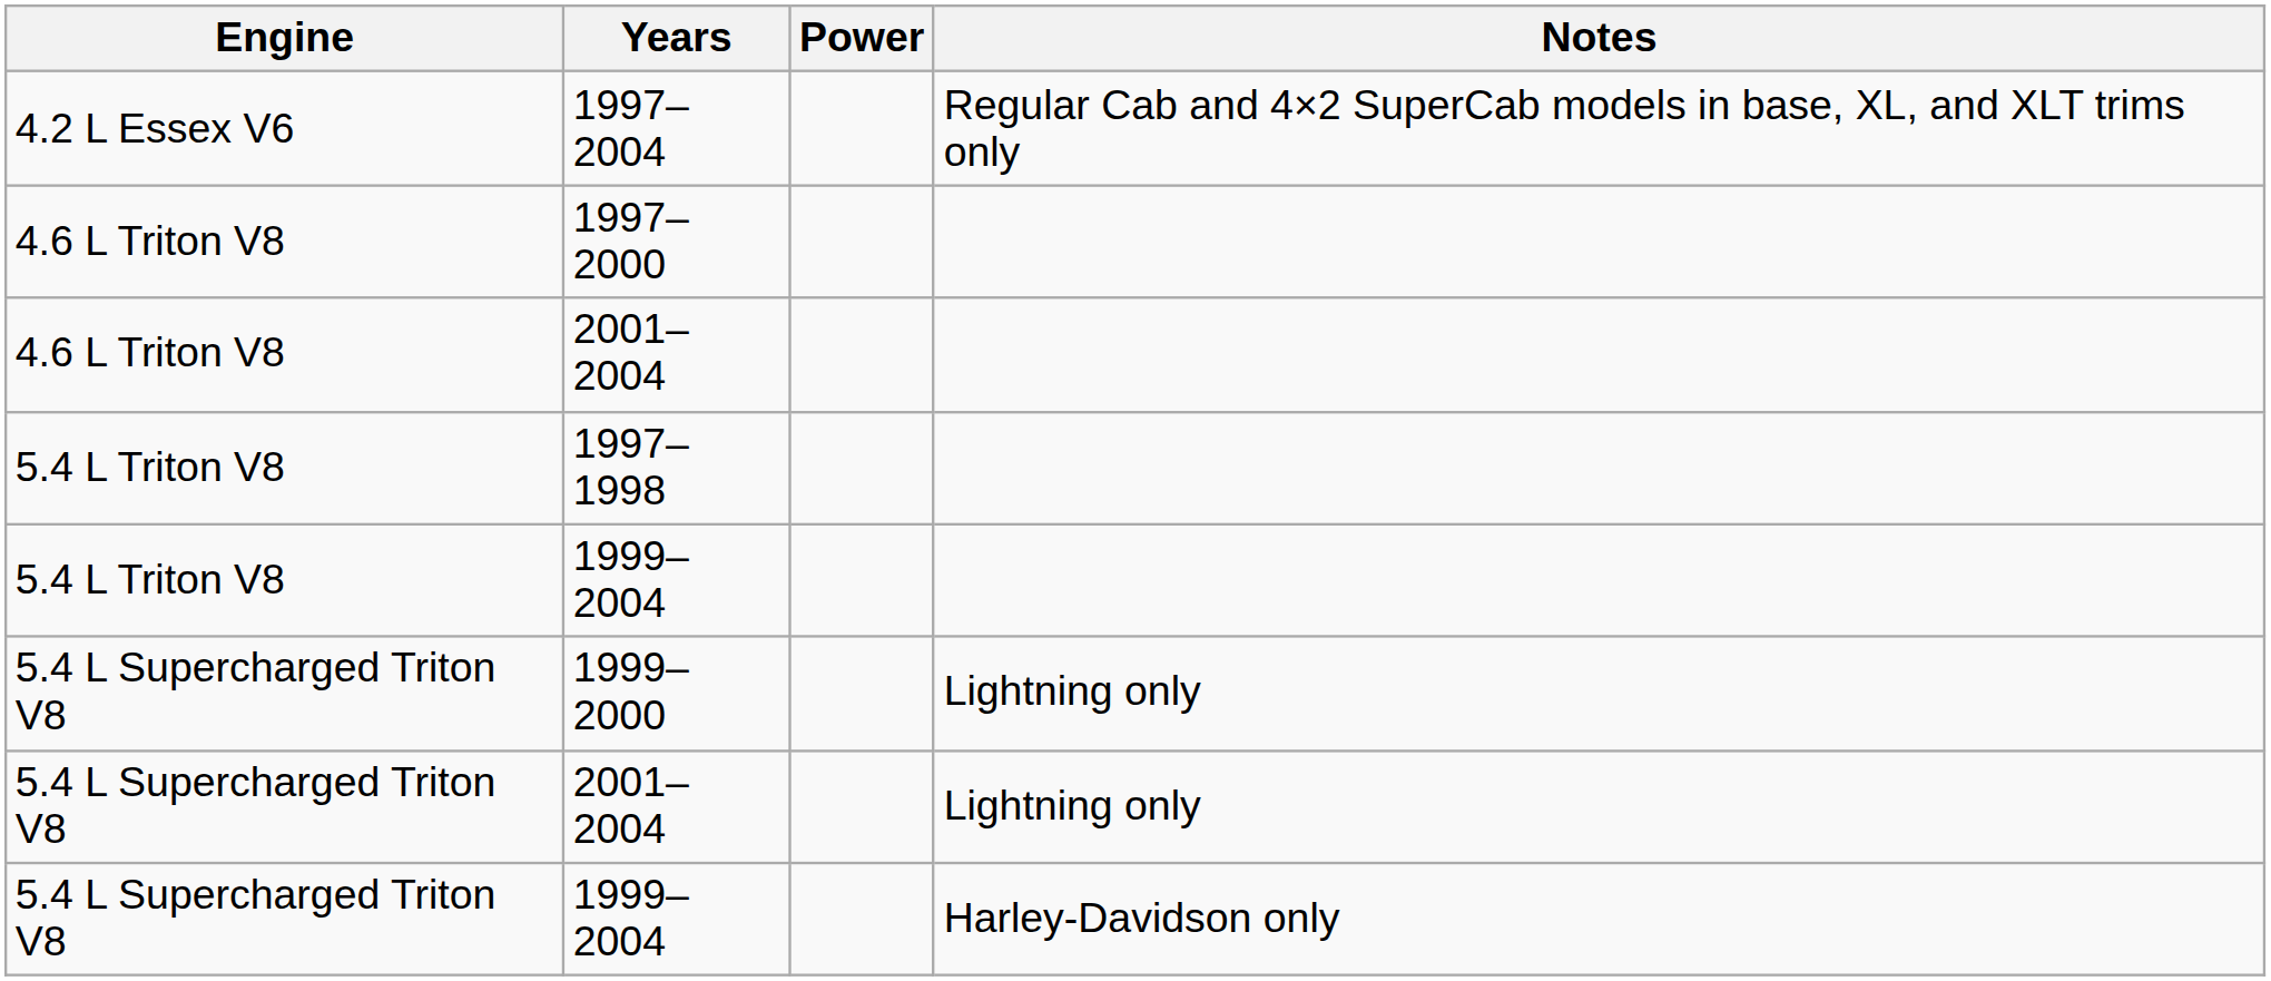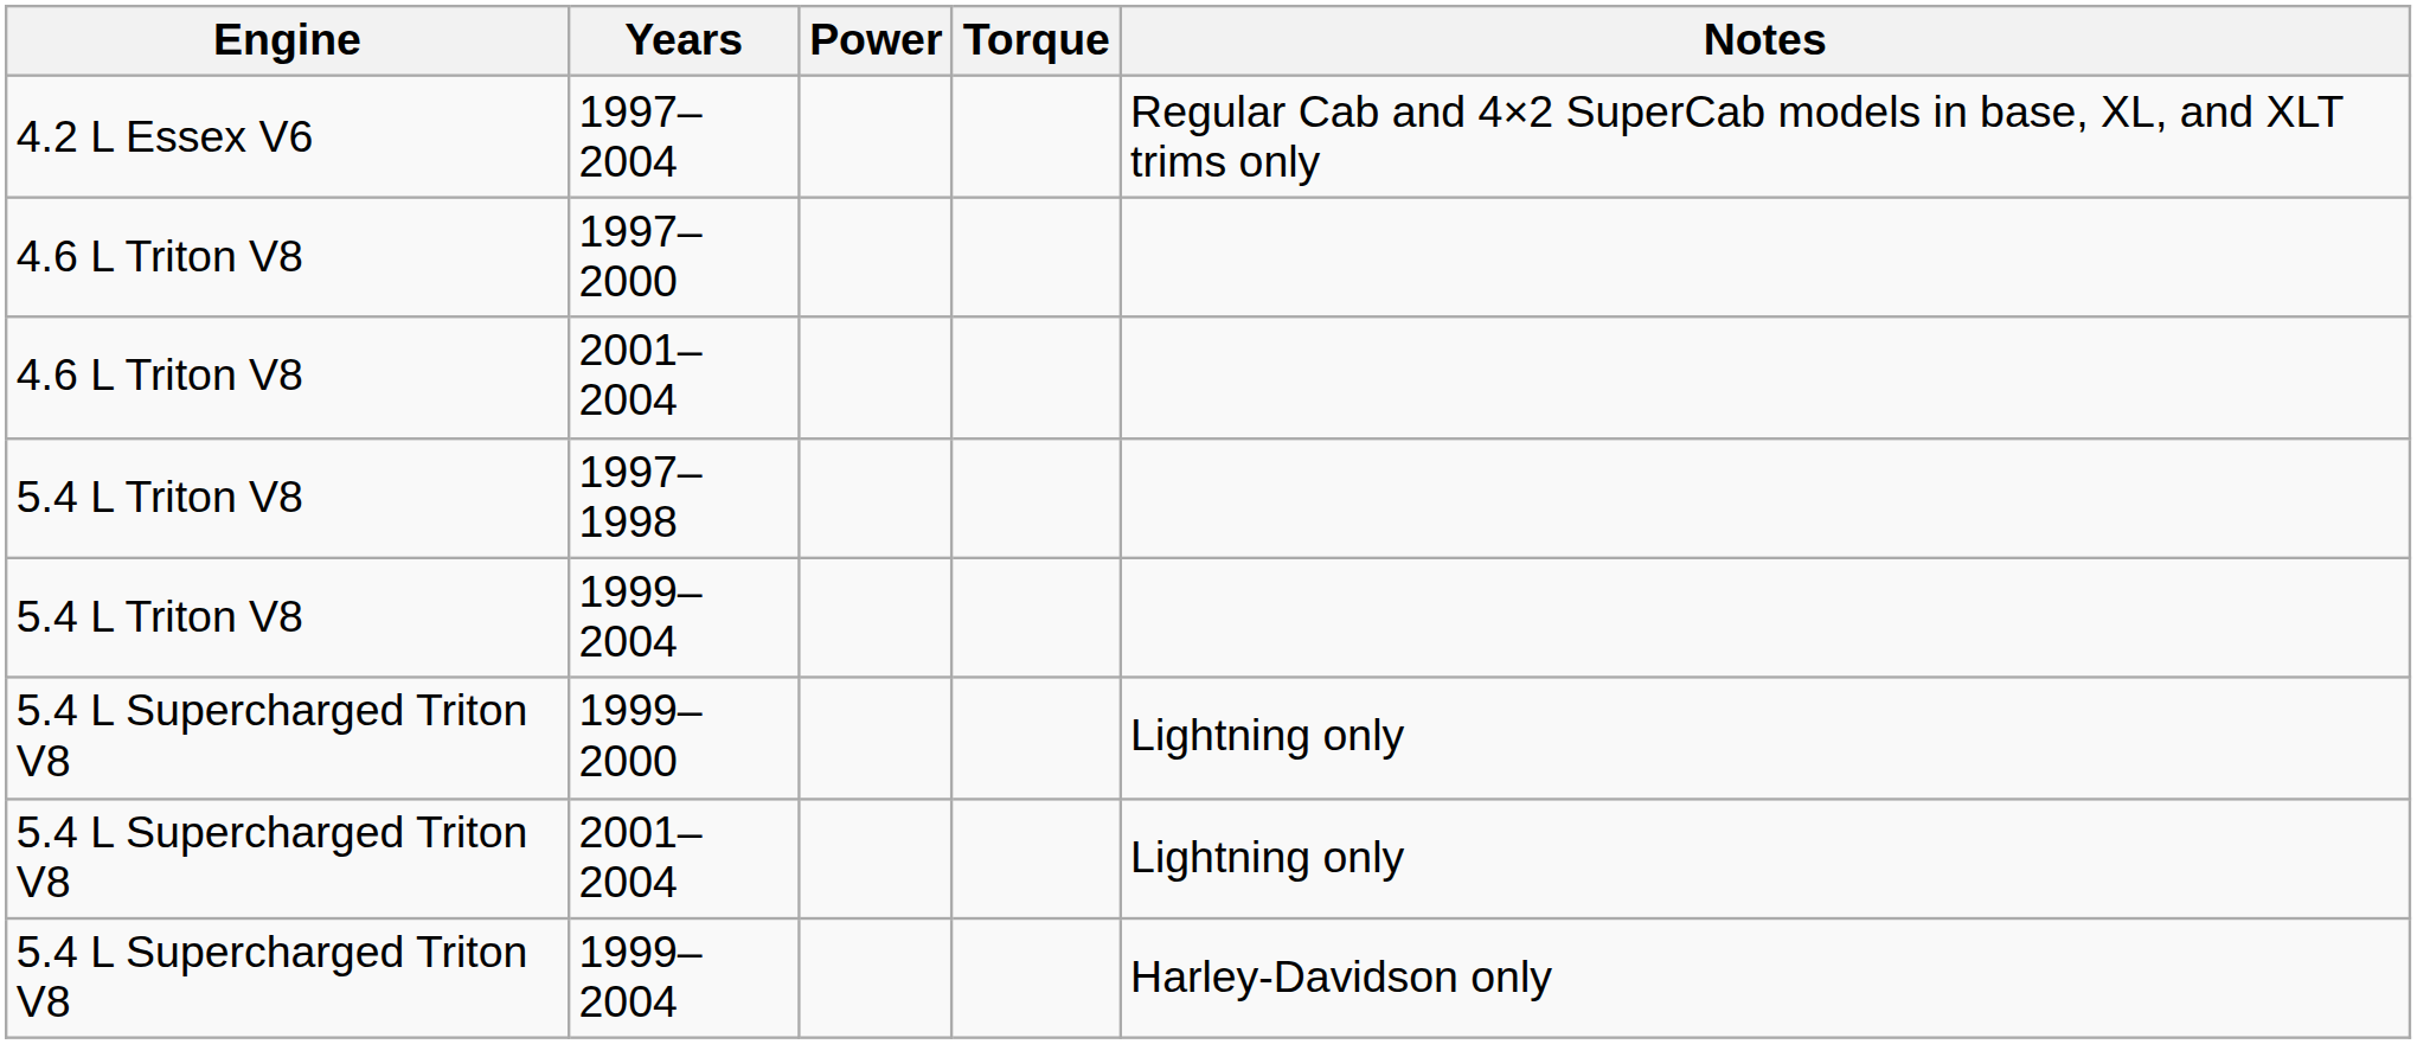+ column: Torque
